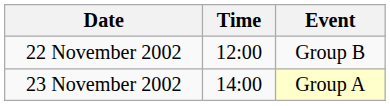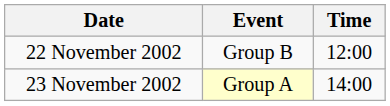columns swapped: Time <-> Event
